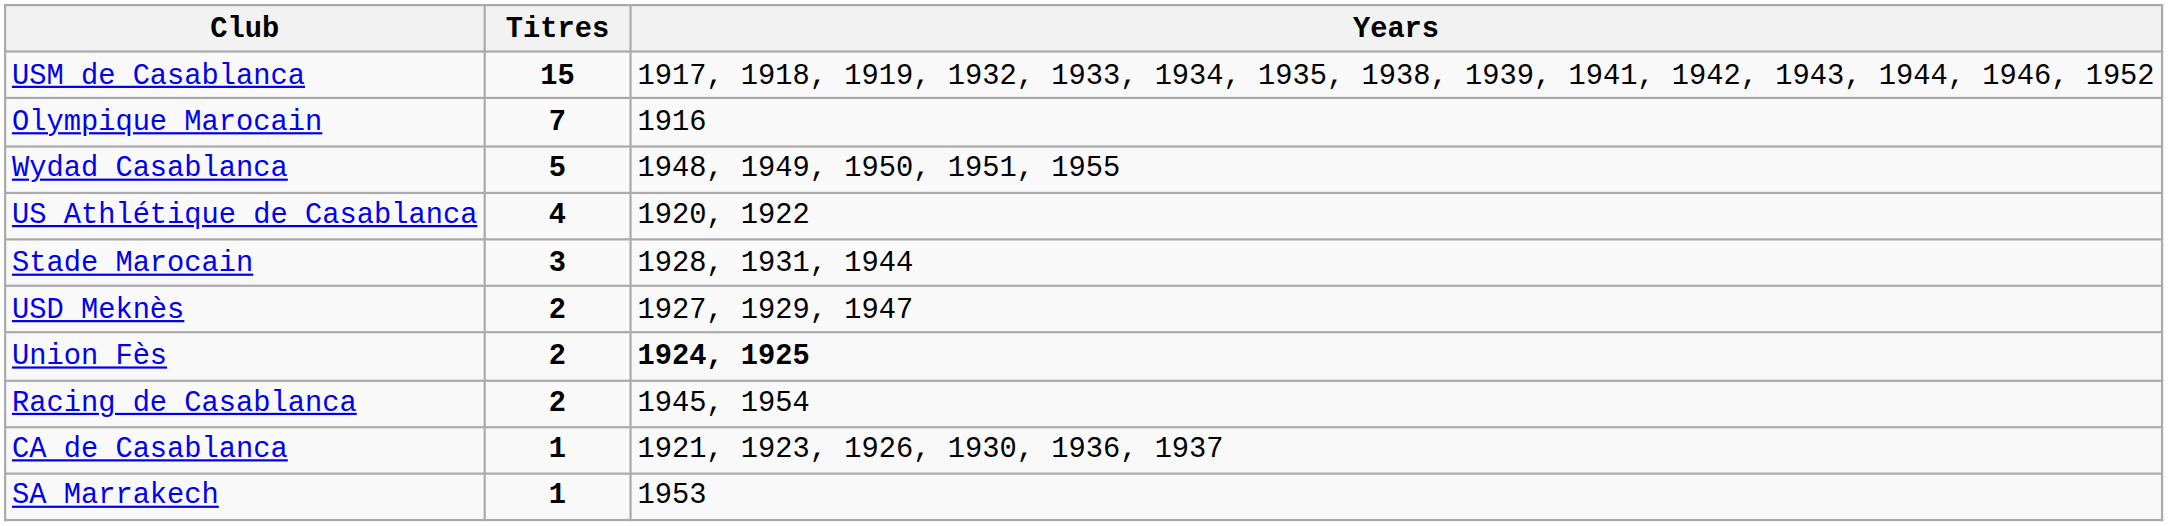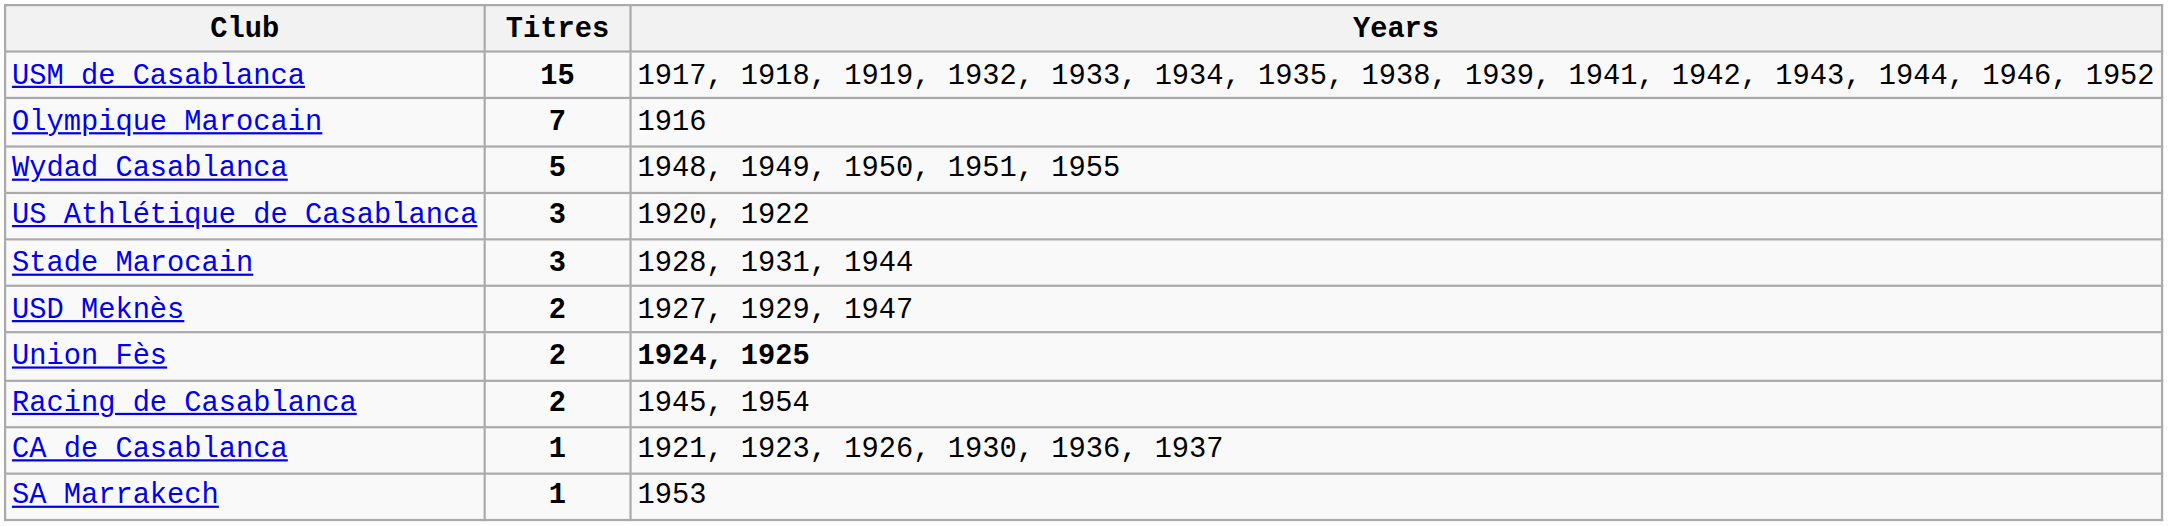US Athlétique de Casablanca | Titres: 4 -> 3
